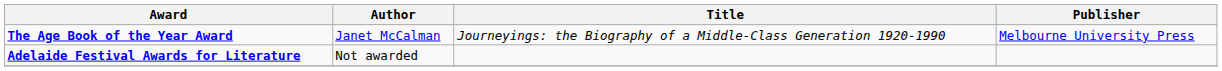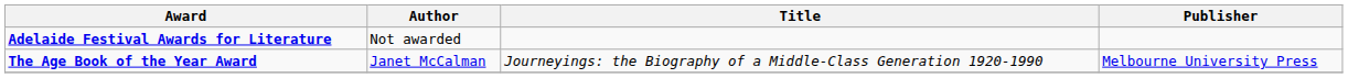rows swapped: Adelaide Festival Awards for Literature <-> The Age Book of the Year Award
